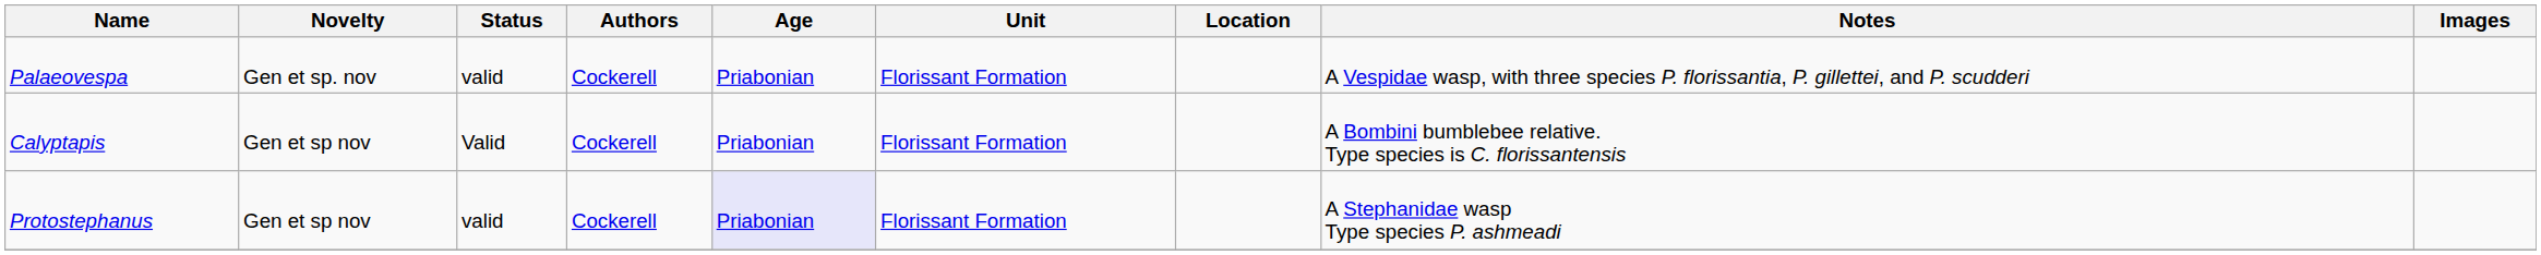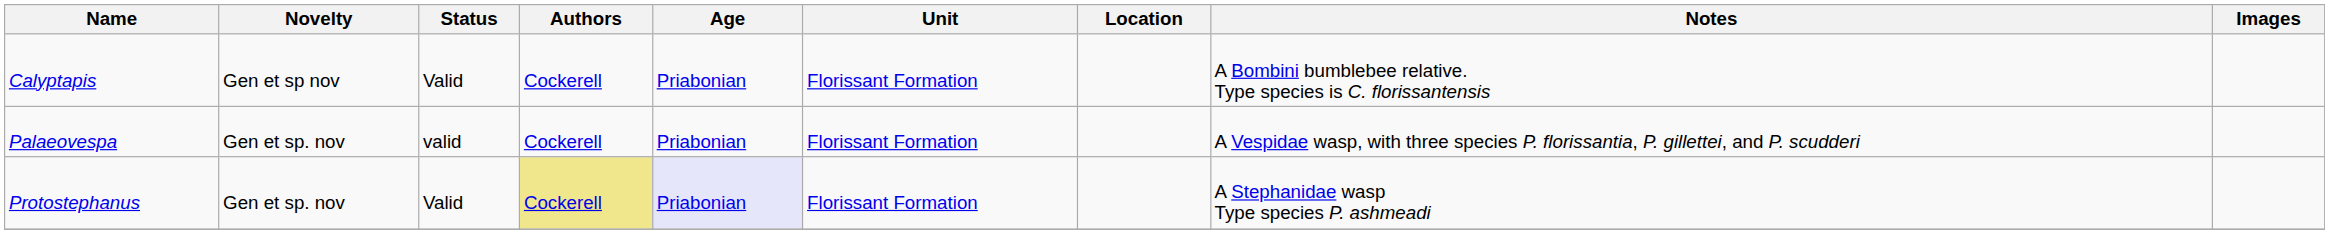rows swapped: Calyptapis <-> Palaeovespa
Protostephanus | Novelty: Gen et sp nov -> Gen et sp. nov
Protostephanus | Status: valid -> Valid
Protostephanus | Authors: no background -> khaki background
